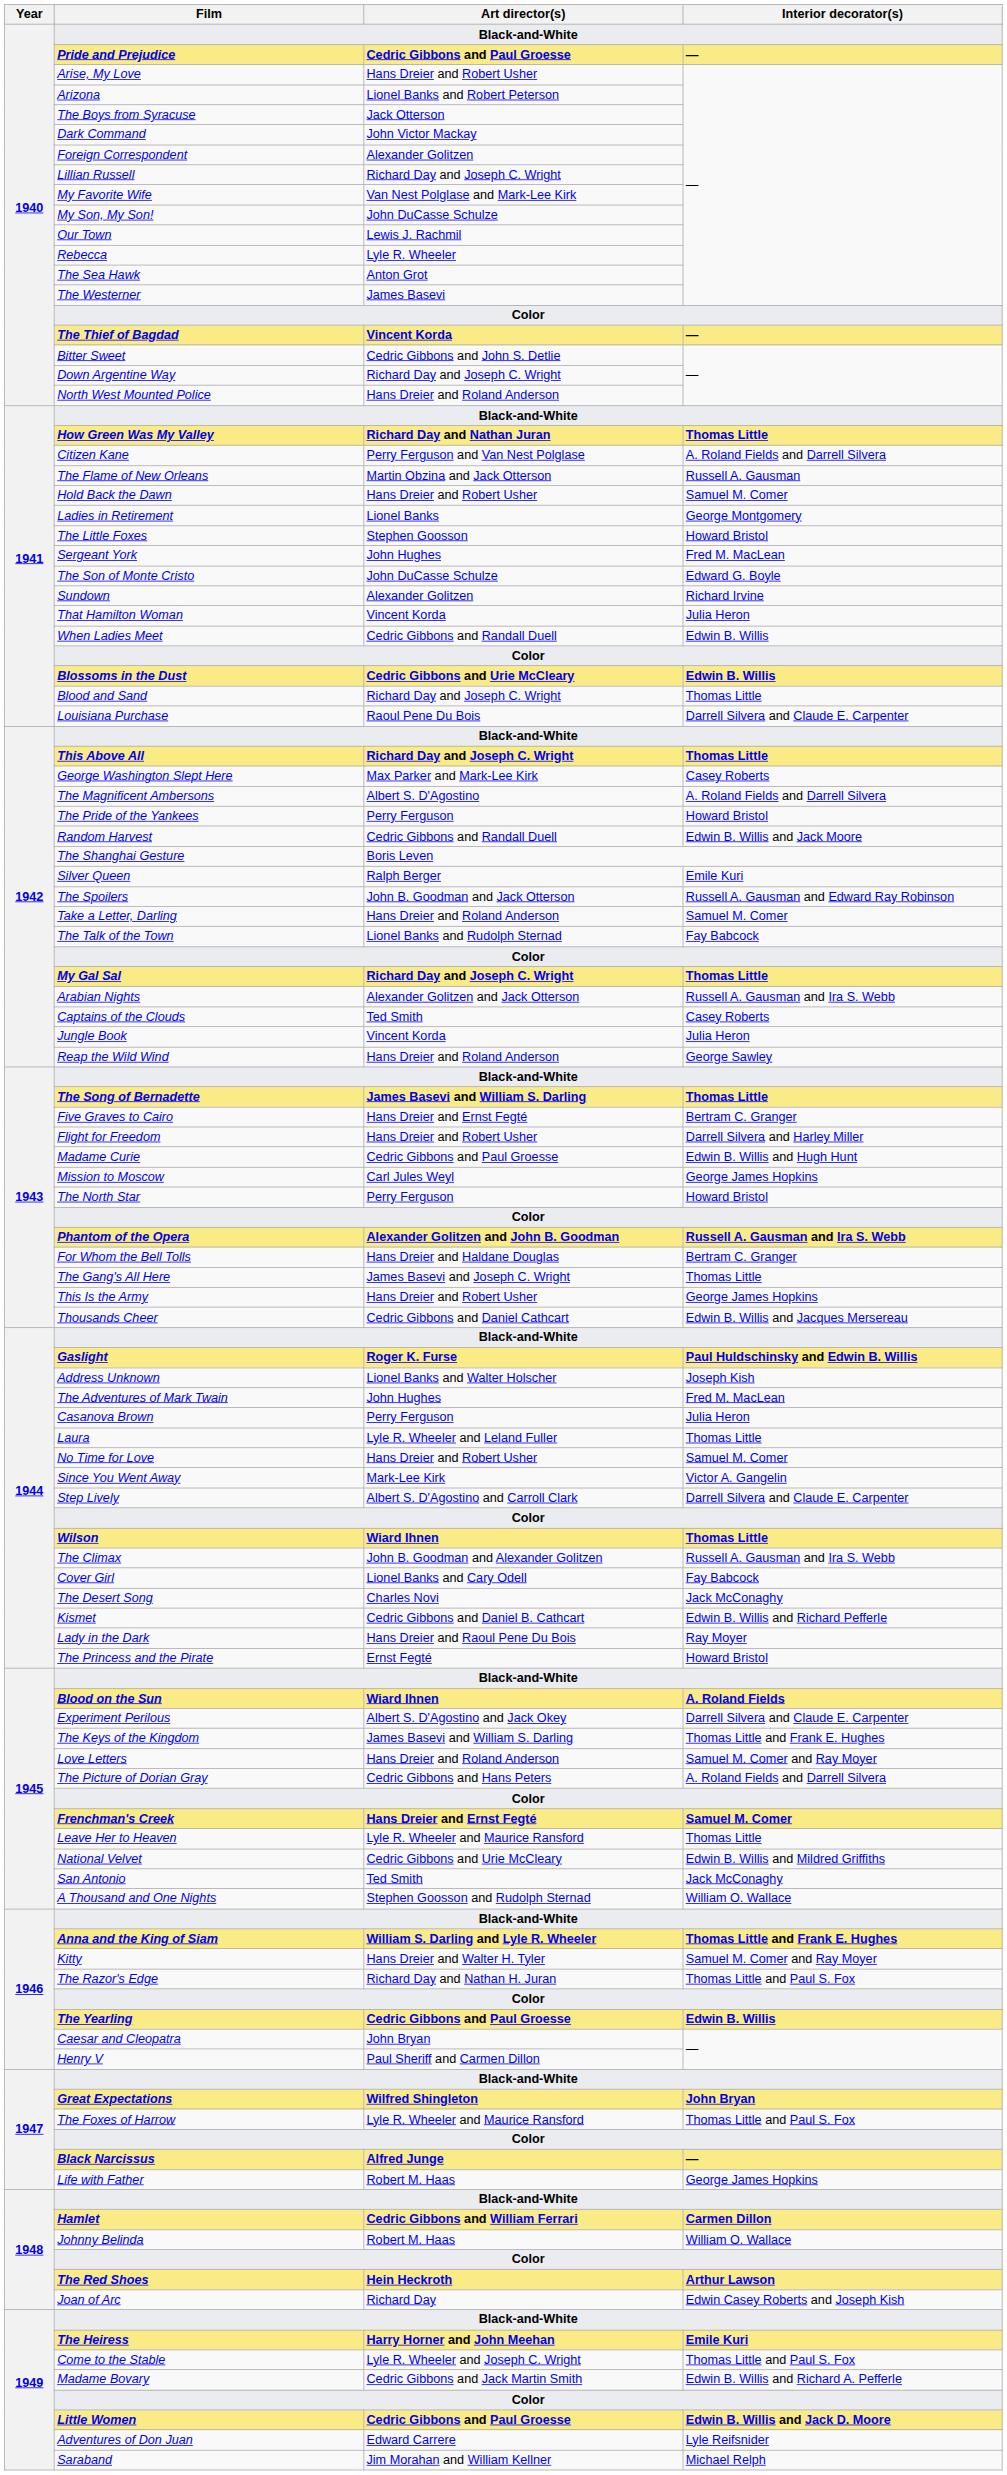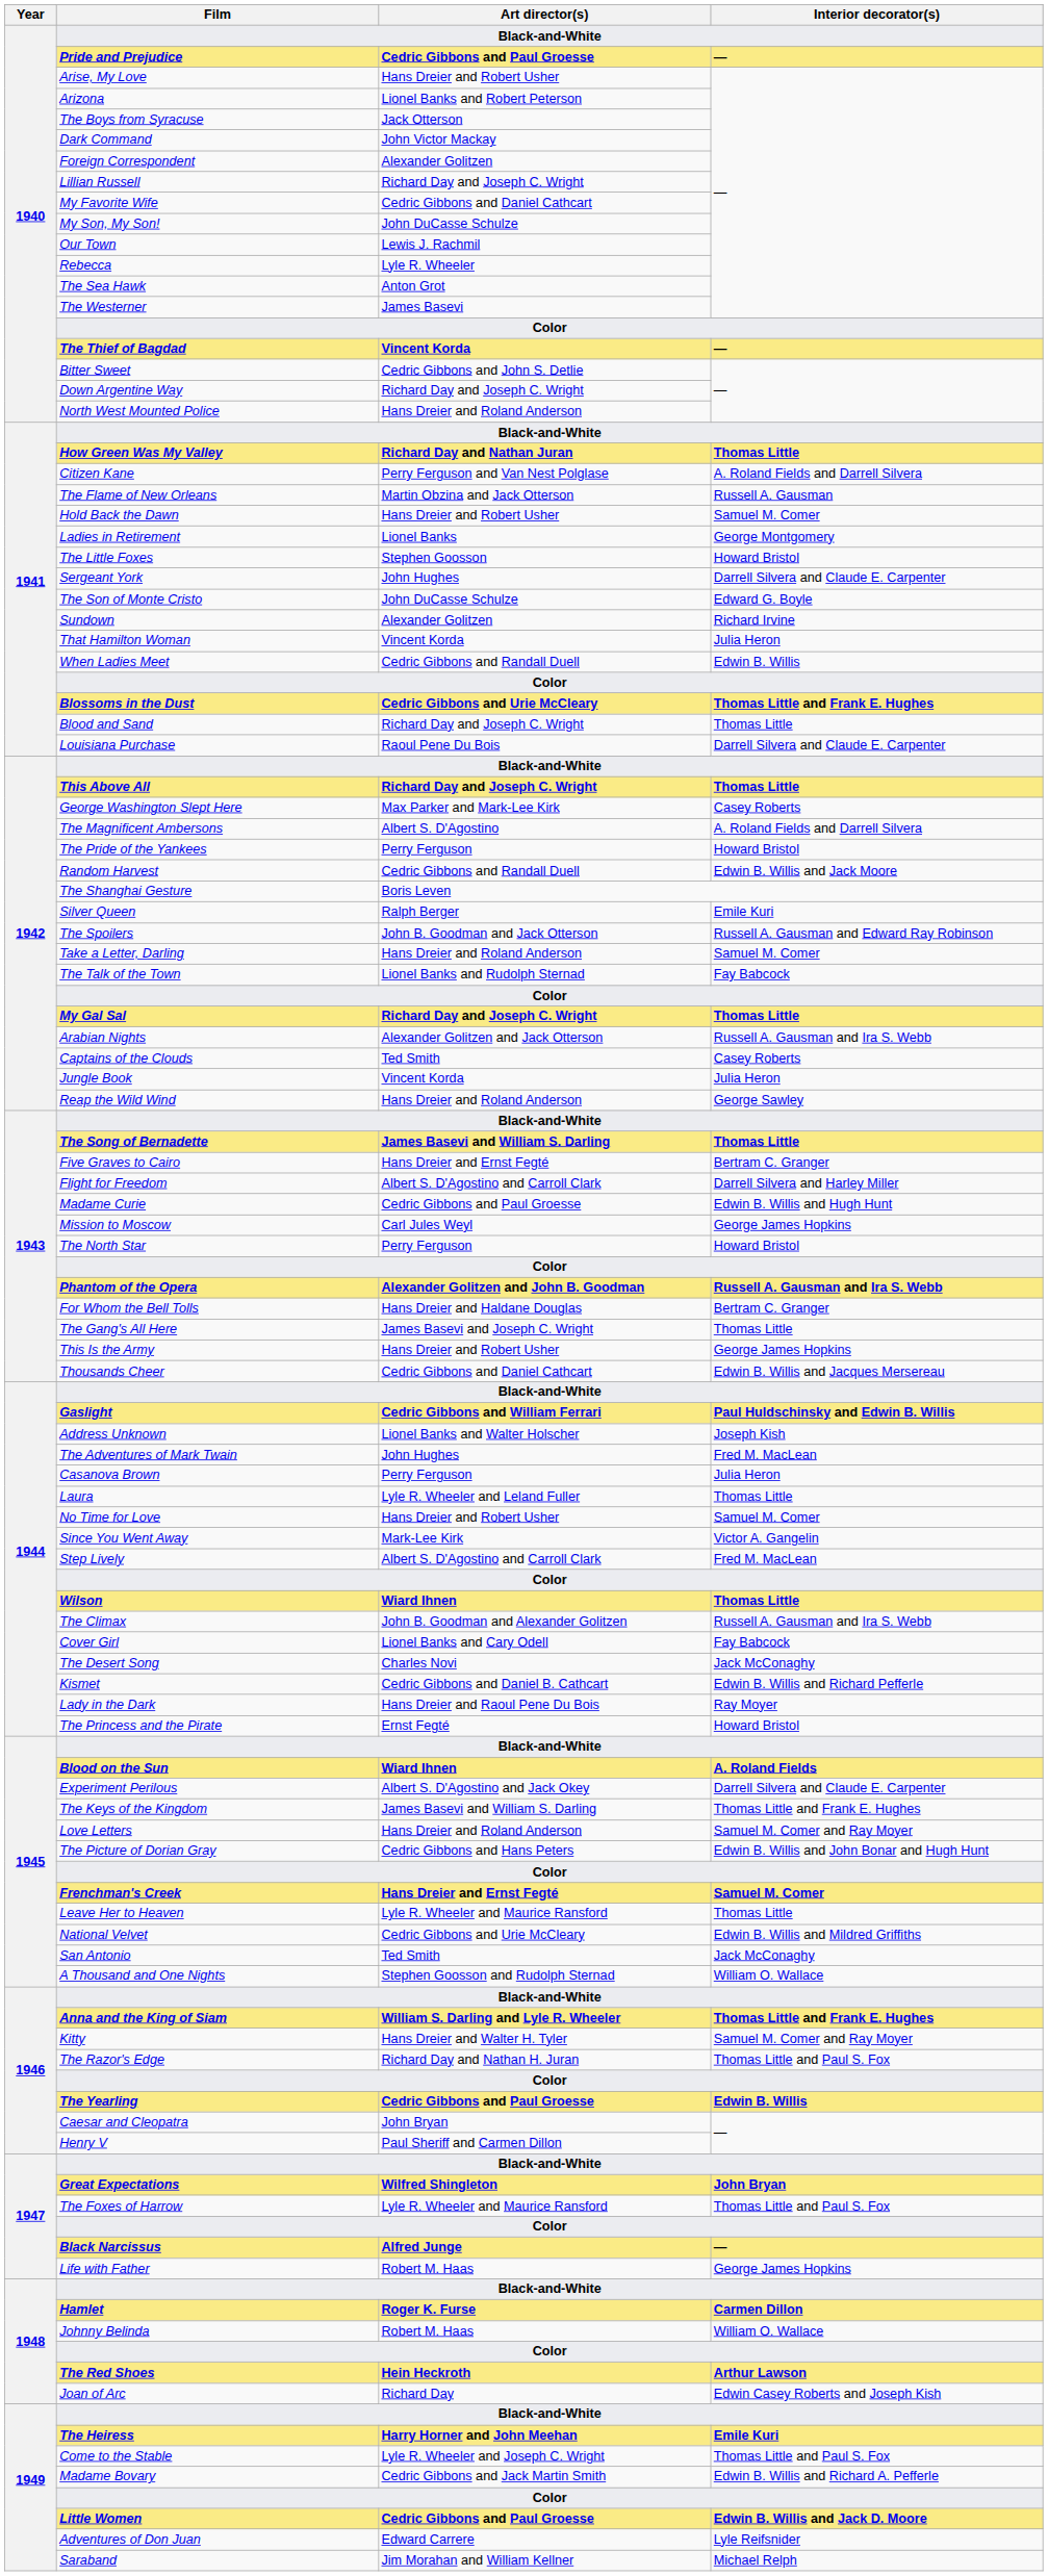My Favorite Wife | Art director(s): Van Nest Polglase and Mark-Lee Kirk -> Cedric Gibbons and Daniel Cathcart
Sergeant York | Interior decorator(s): Fred M. MacLean -> Darrell Silvera and Claude E. Carpenter
Blossoms in the Dust | Interior decorator(s): Edwin B. Willis -> Thomas Little and Frank E. Hughes
Flight for Freedom | Art director(s): Hans Dreier and Robert Usher -> Albert S. D'Agostino and Carroll Clark
Gaslight | Art director(s): Roger K. Furse -> Cedric Gibbons and William Ferrari
Step Lively | Interior decorator(s): Darrell Silvera and Claude E. Carpenter -> Fred M. MacLean
The Picture of Dorian Gray | Interior decorator(s): A. Roland Fields and Darrell Silvera -> Edwin B. Willis and John Bonar and Hugh Hunt
Hamlet | Art director(s): Cedric Gibbons and William Ferrari -> Roger K. Furse
